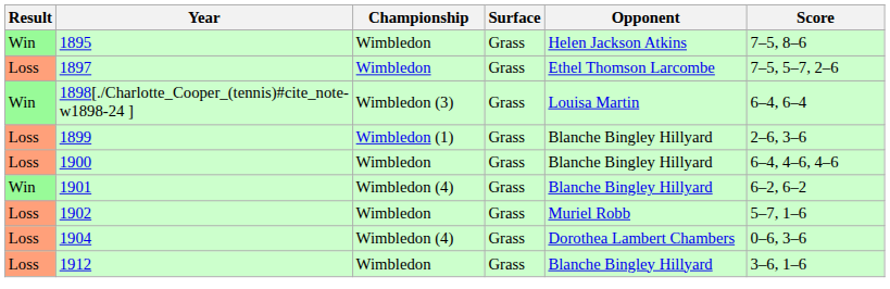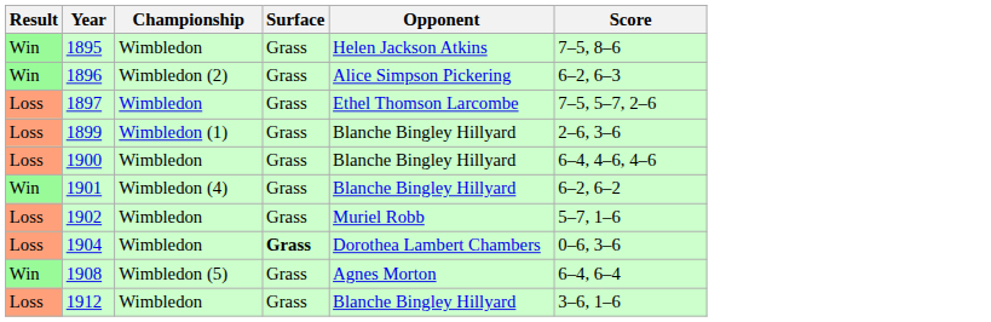+ row: Win | 1896 | Wimbledon (2) | Grass | Alice Simpson Pickering | 6–2, 6–3
- row: Win | 1898[./Charlotte_Cooper_(tennis)#cite_note-w1898-24 ] | Wimbledon (3) | Grass | Louisa Martin | 6–4, 6–4
1904 | Championship: Wimbledon (4) -> Wimbledon
1904 | Surface: normal -> bold
+ row: Win | 1908 | Wimbledon (5) | Grass | Agnes Morton | 6–4, 6–4
